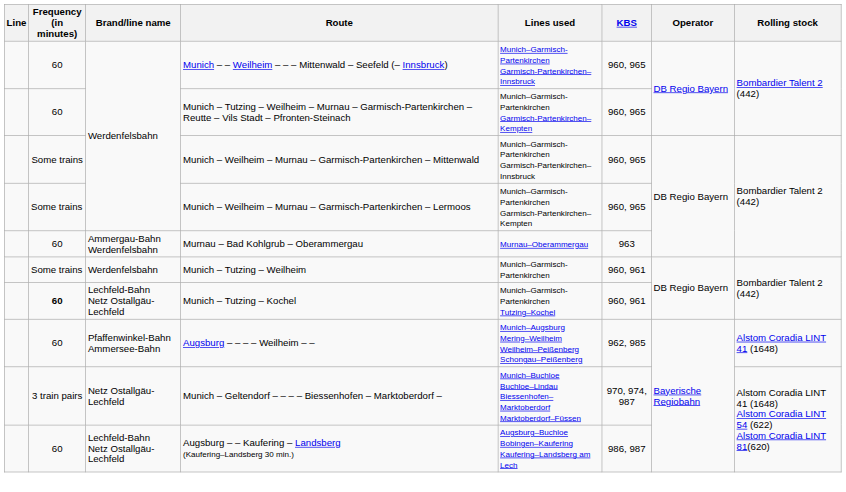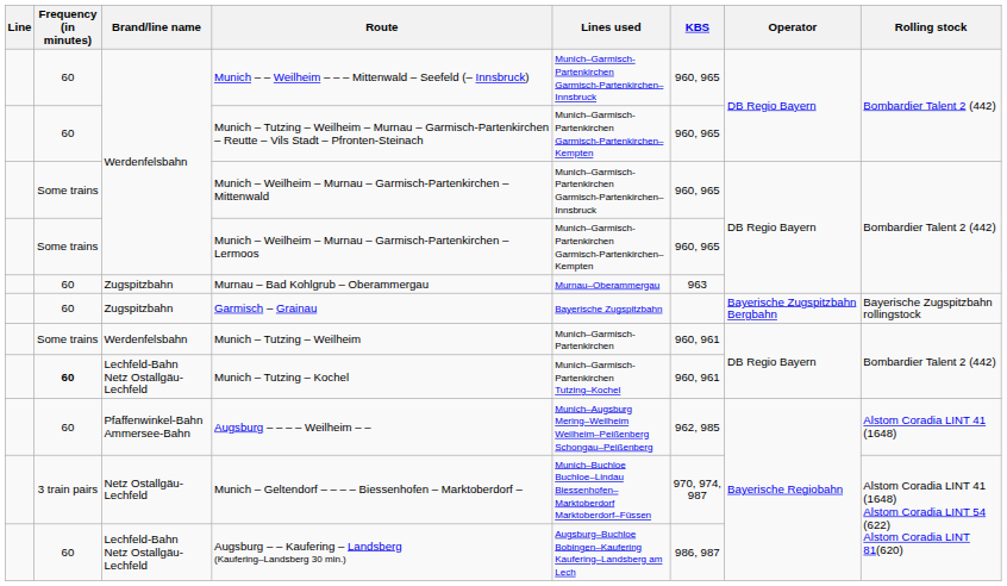Murnau – Bad Kohlgrub – Oberammergau | Brand/line name: Ammergau-Bahn Werdenfelsbahn -> Zugspitzbahn
+ row: 60 | Zugspitzbahn | Garmisch – Grainau | Bayerische Zugspitzbahn | Bayerische Zugspitzbahn Bergbahn | Bayerische Zugspitzbahn rollingstock
